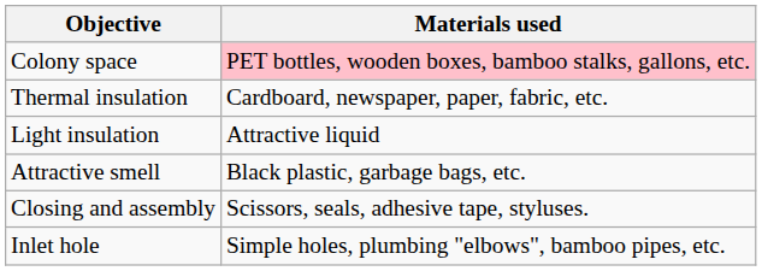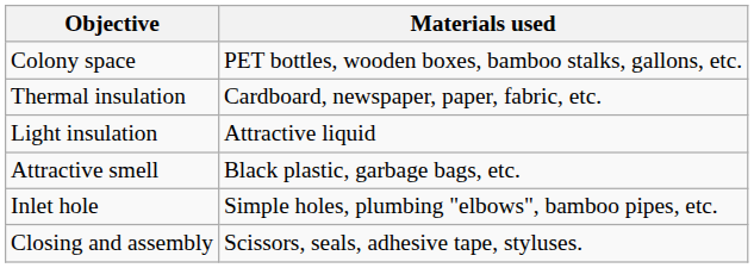Colony space | Materials used: pink background -> no background
rows swapped: Inlet hole <-> Closing and assembly
